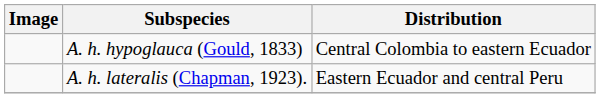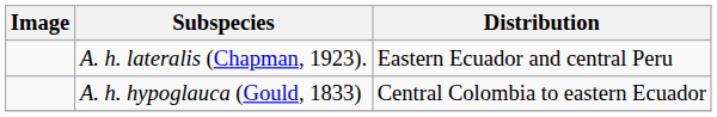rows swapped: A. h. hypoglauca (Gould, 1833) <-> A. h. lateralis (Chapman, 1923).
